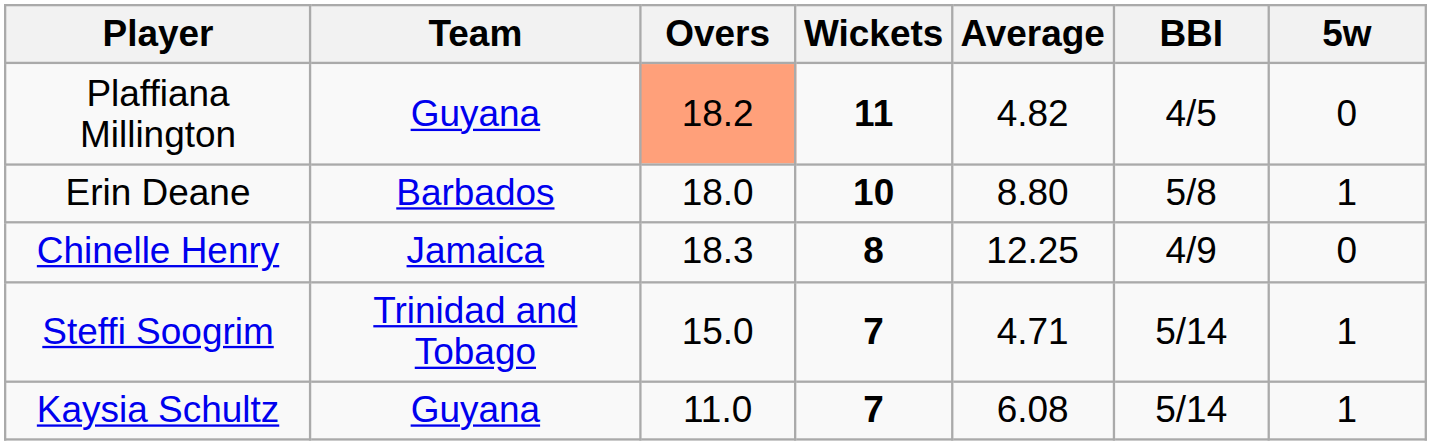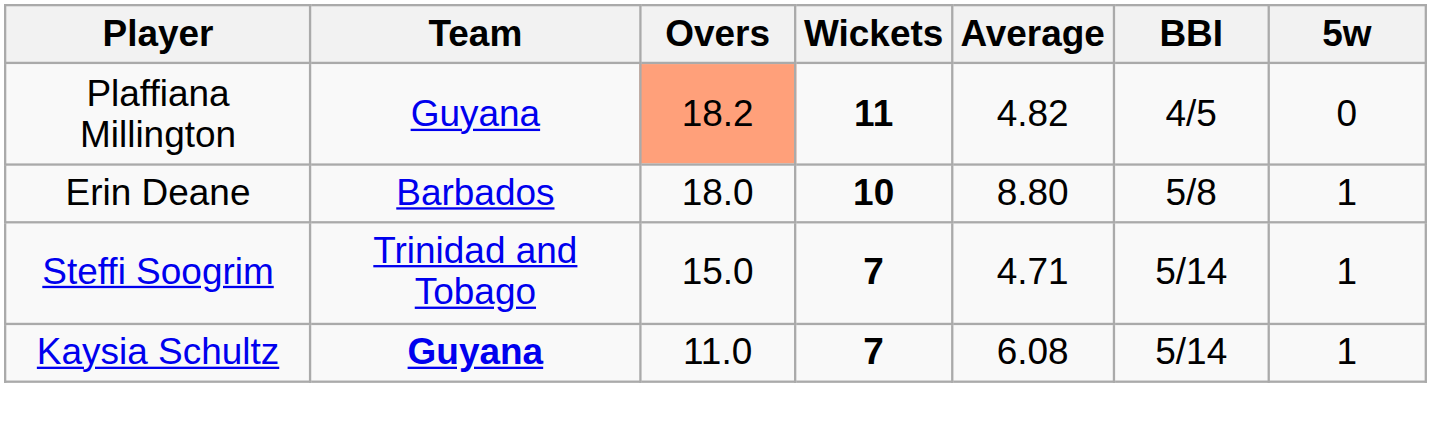- row: Chinelle Henry | Jamaica | 18.3 | 8 | 12.25 | 4/9 | 0
Kaysia Schultz | Team: normal -> bold
